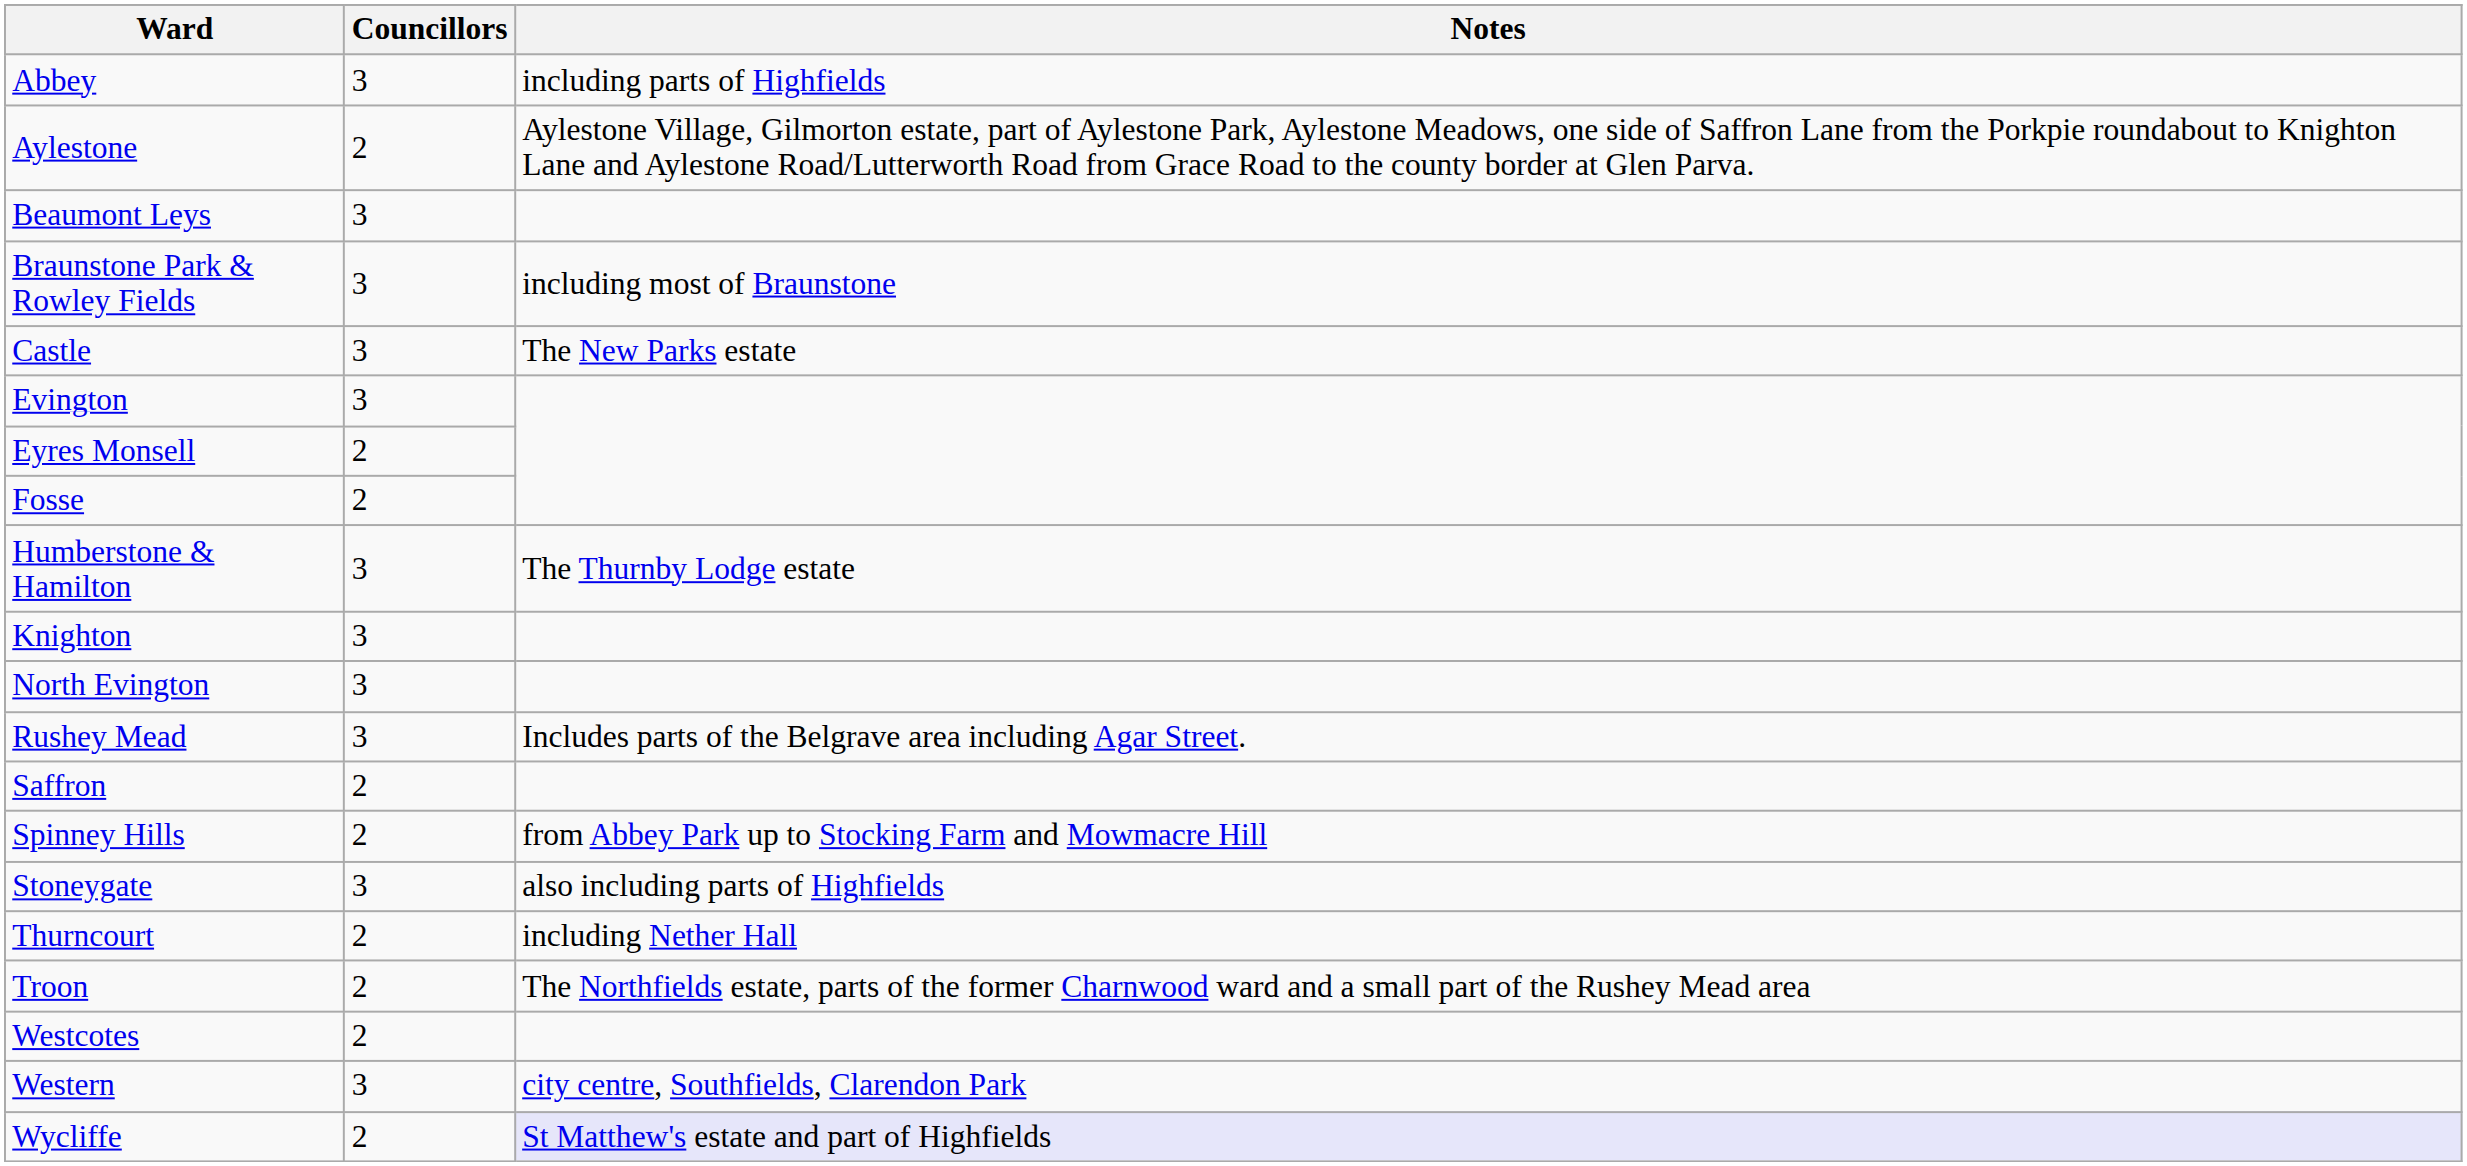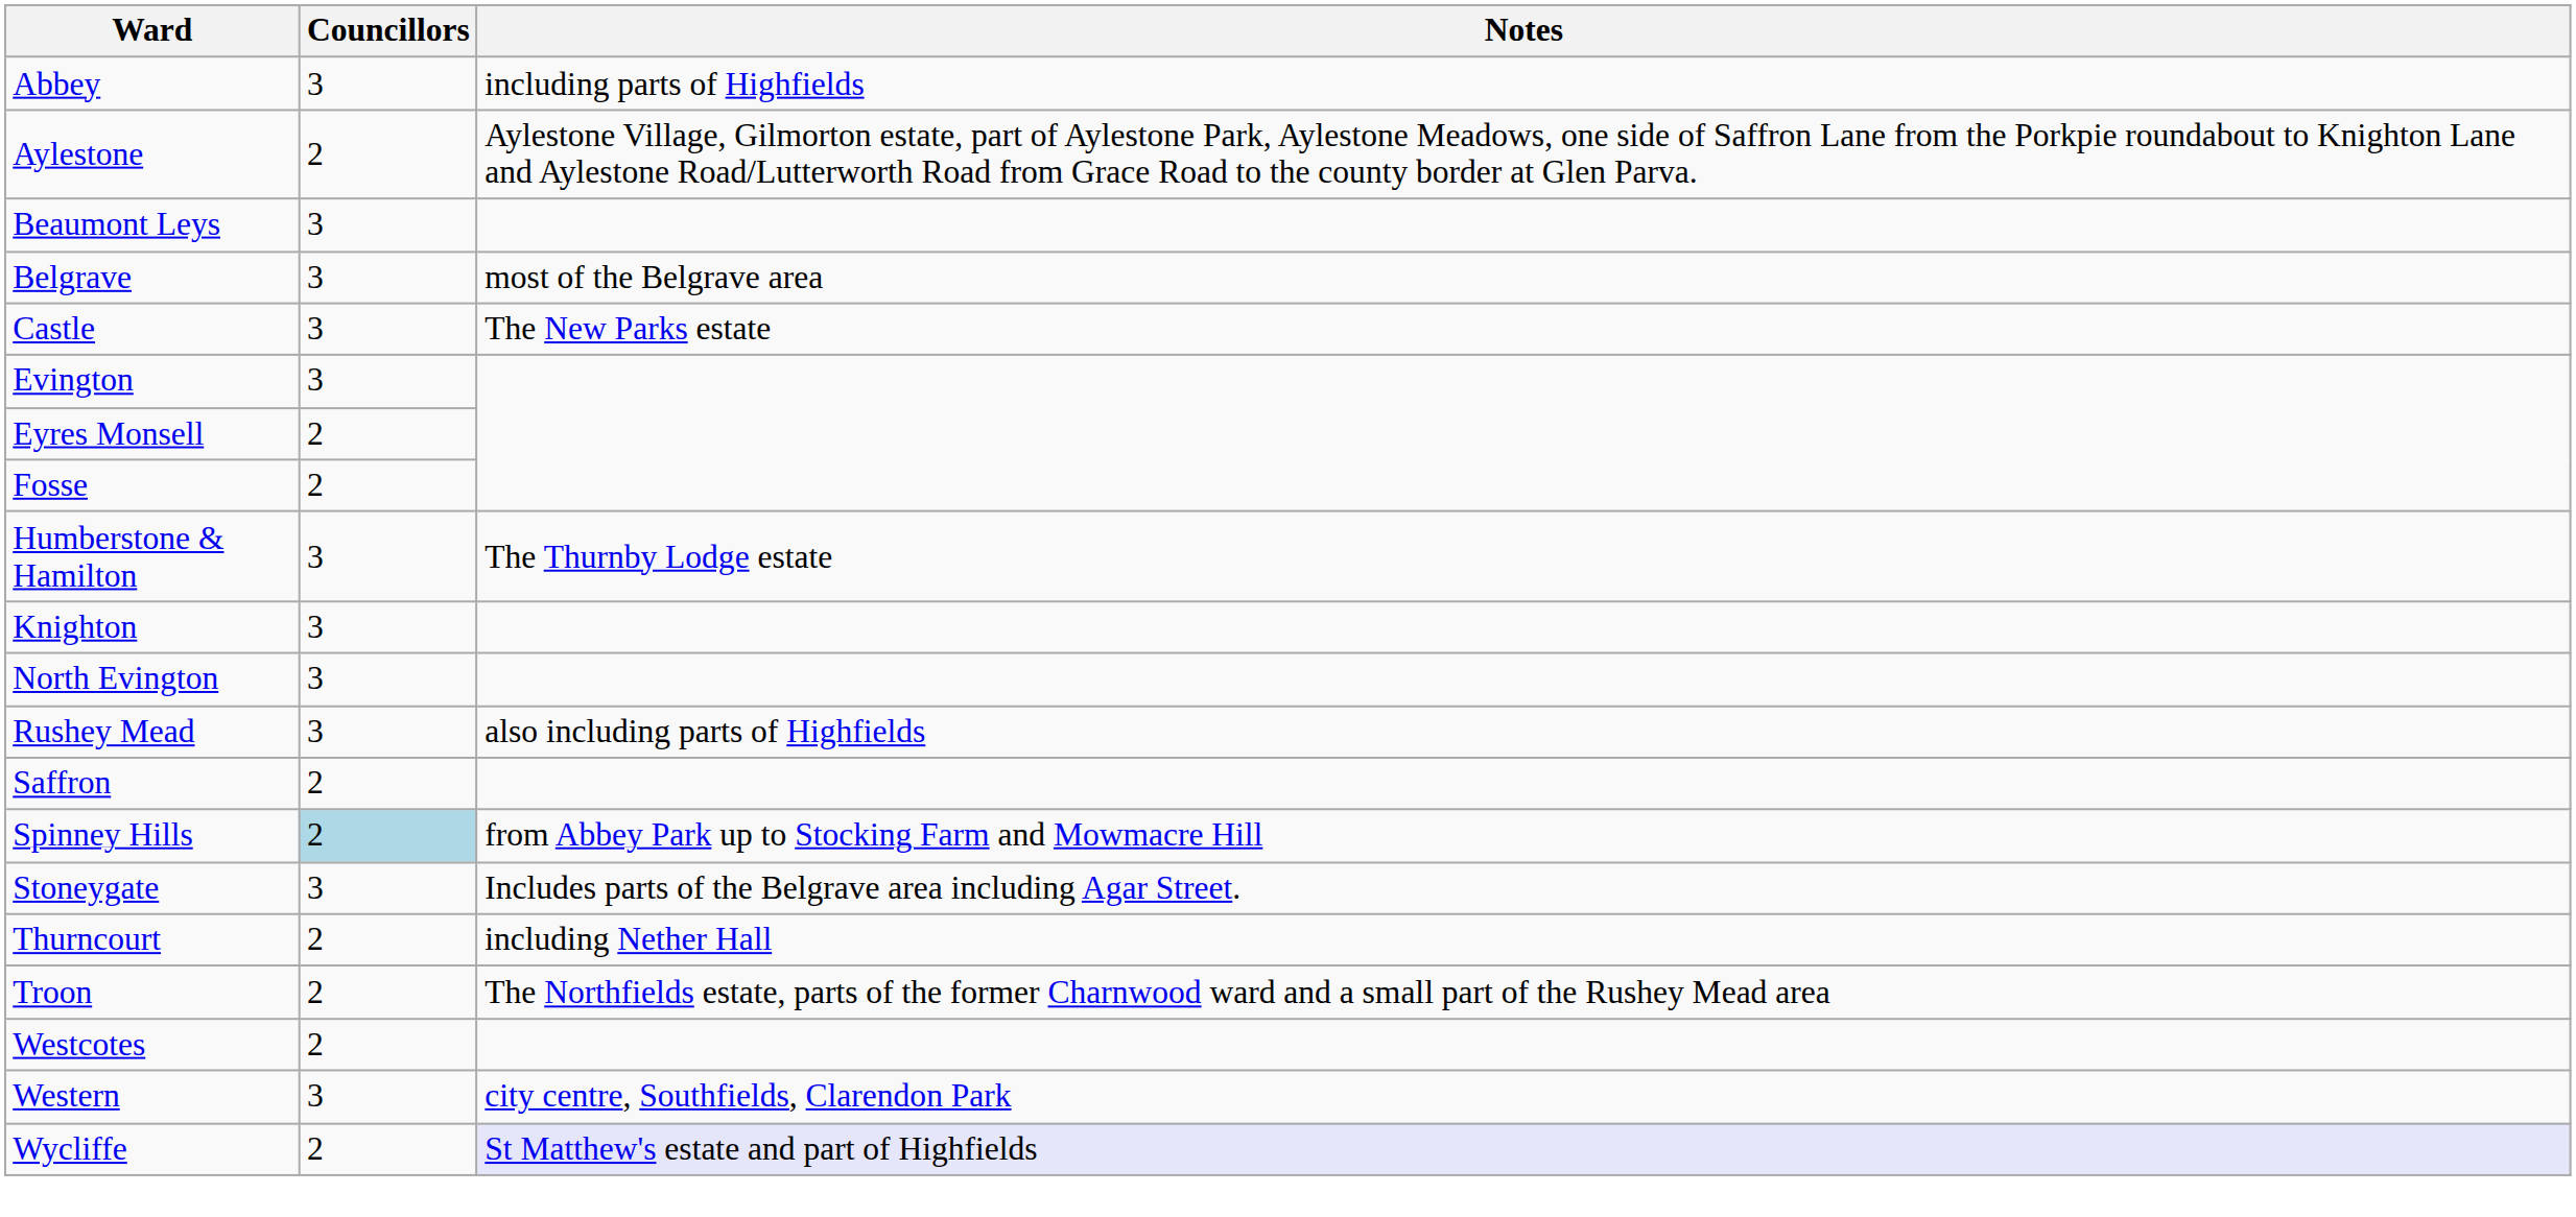+ row: Belgrave | 3 | most of the Belgrave area
- row: Braunstone Park & Rowley Fields | 3 | including most of Braunstone
Rushey Mead | Notes: Includes parts of the Belgrave area including Agar Street. -> also including parts of Highfields
Spinney Hills | Councillors: no background -> lightblue background
Stoneygate | Notes: also including parts of Highfields -> Includes parts of the Belgrave area including Agar Street.
